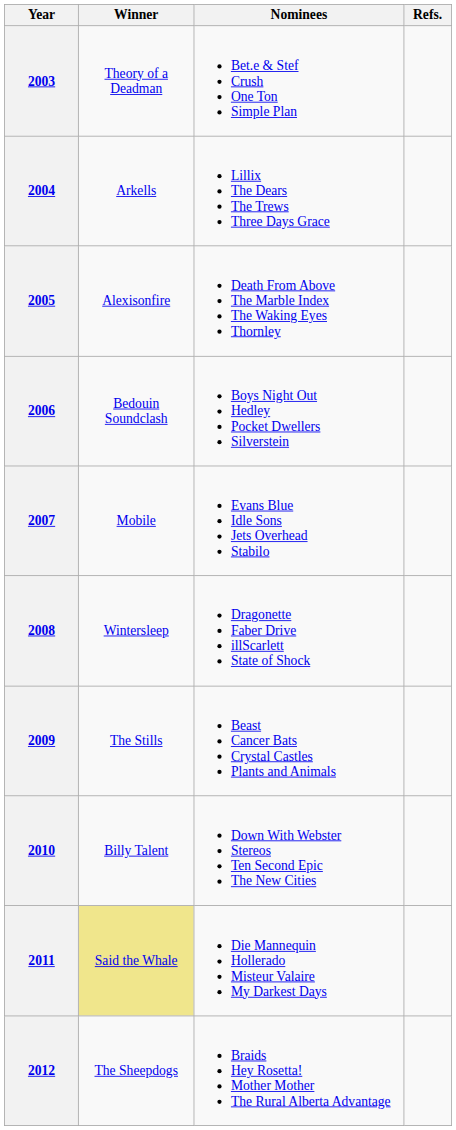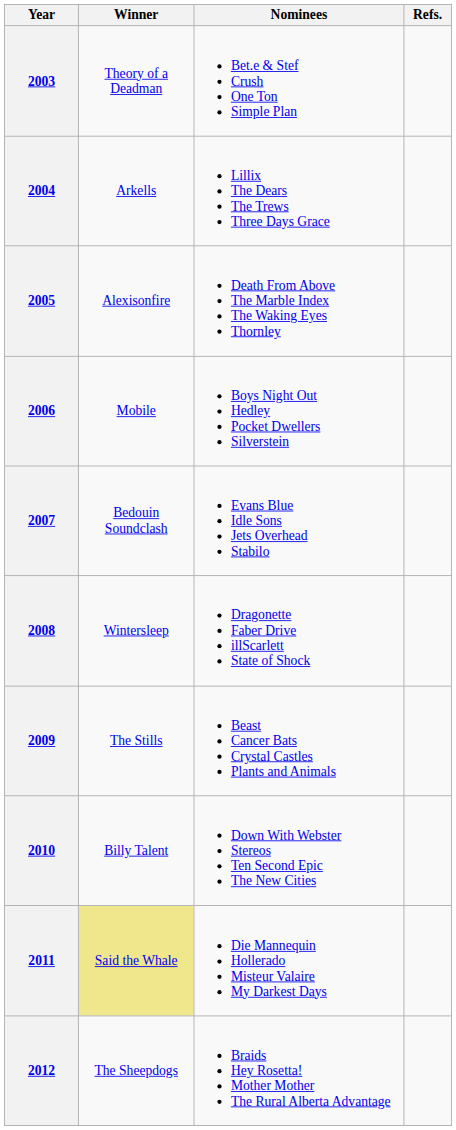2006 | Winner: Bedouin Soundclash -> Mobile
2007 | Winner: Mobile -> Bedouin Soundclash
